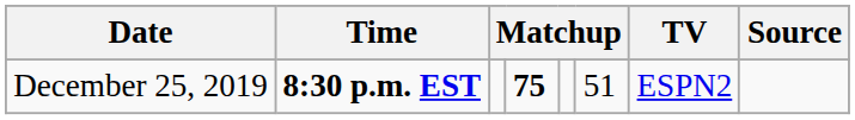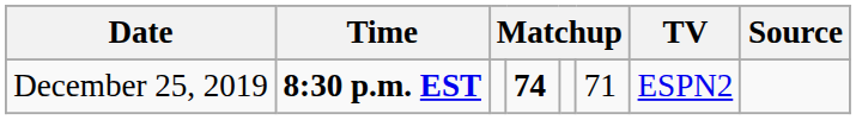December 25, 2019 | column 4: 75 -> 74
December 25, 2019 | column 6: 51 -> 71
